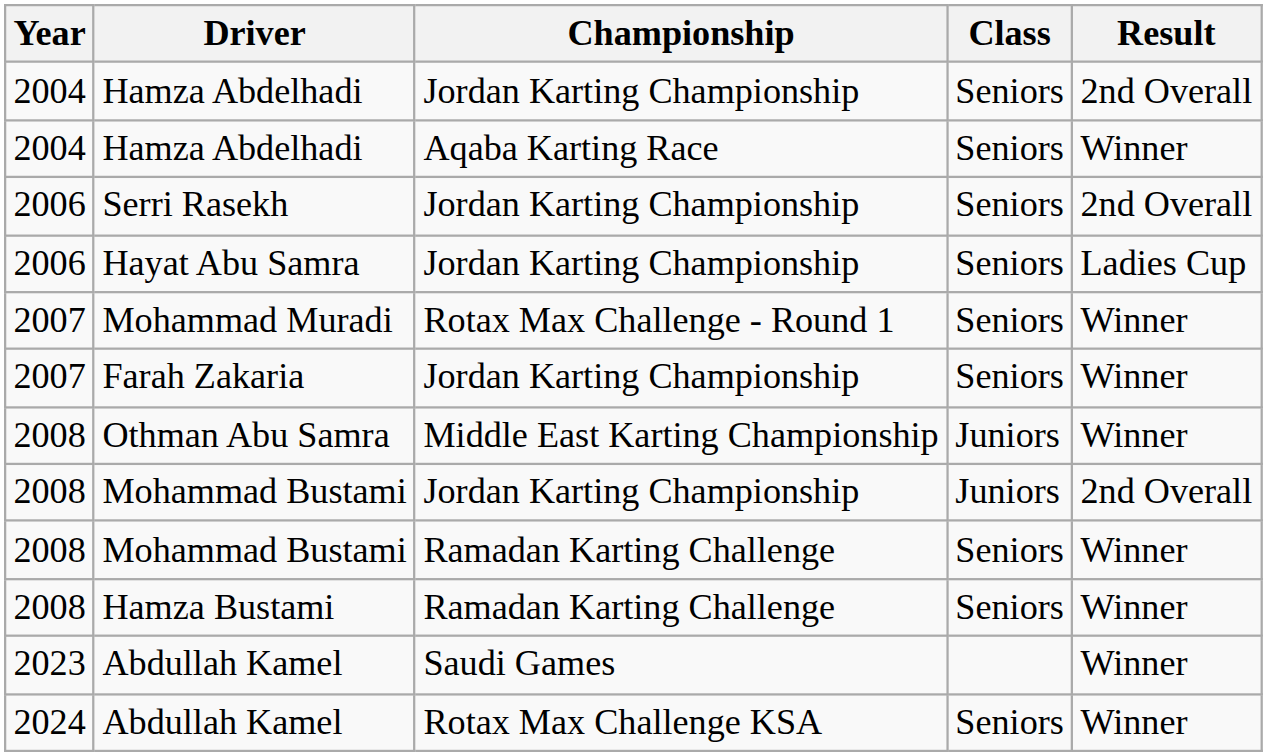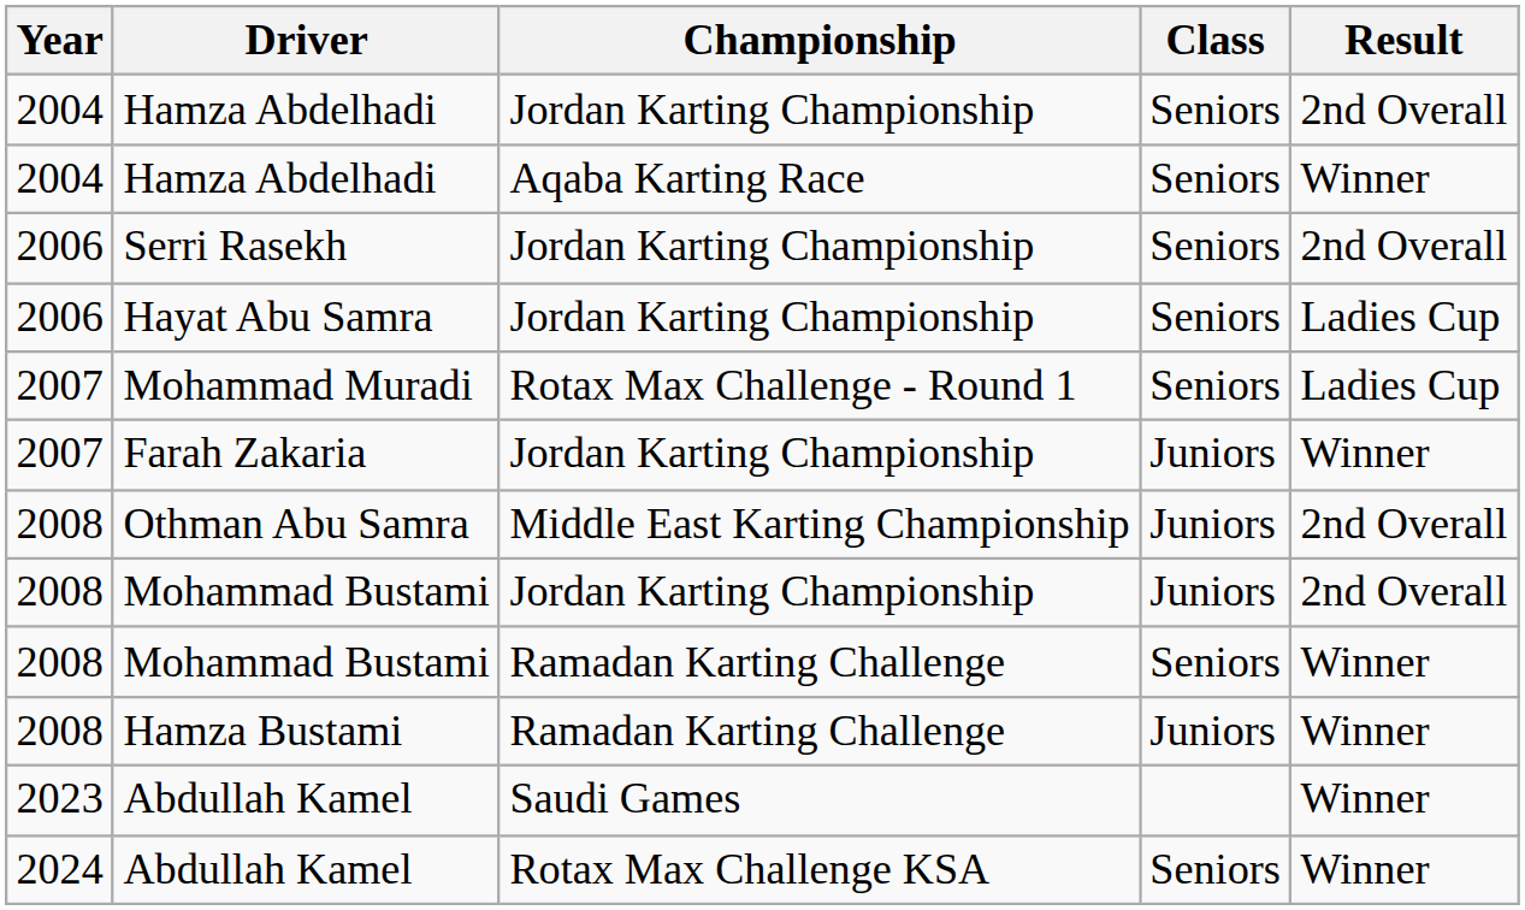Mohammad Muradi | Result: Winner -> Ladies Cup
Farah Zakaria | Class: Seniors -> Juniors
Othman Abu Samra | Result: Winner -> 2nd Overall
Hamza Bustami | Class: Seniors -> Juniors
